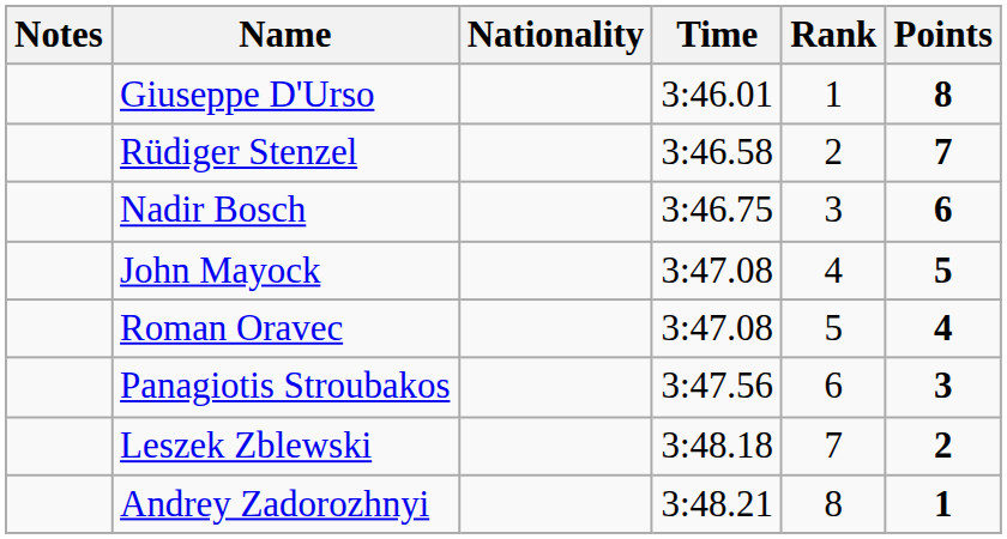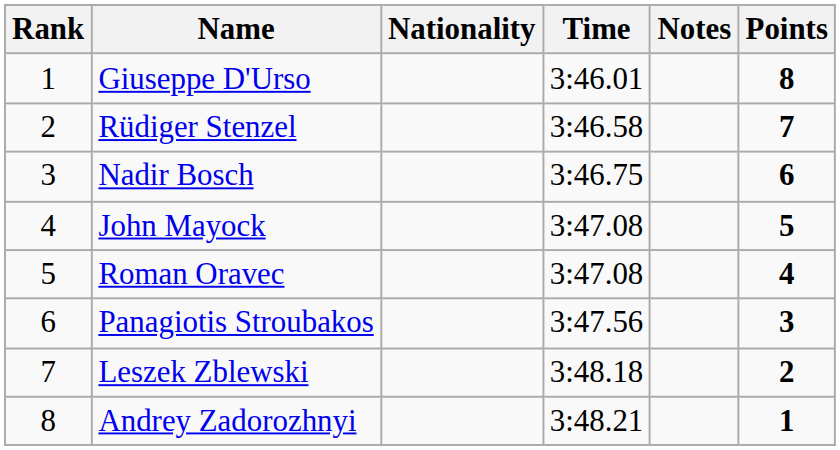columns swapped: Rank <-> Notes
